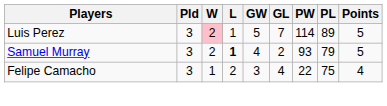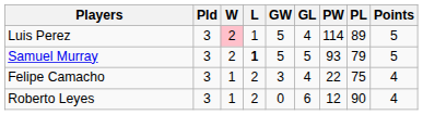Luis Perez | GL: 7 -> 4
Samuel Murray | GW: 4 -> 5
Samuel Murray | GL: 2 -> 5
+ row: Roberto Leyes | 3 | 1 | 2 | 0 | 6 | 12 | 90 | 4
